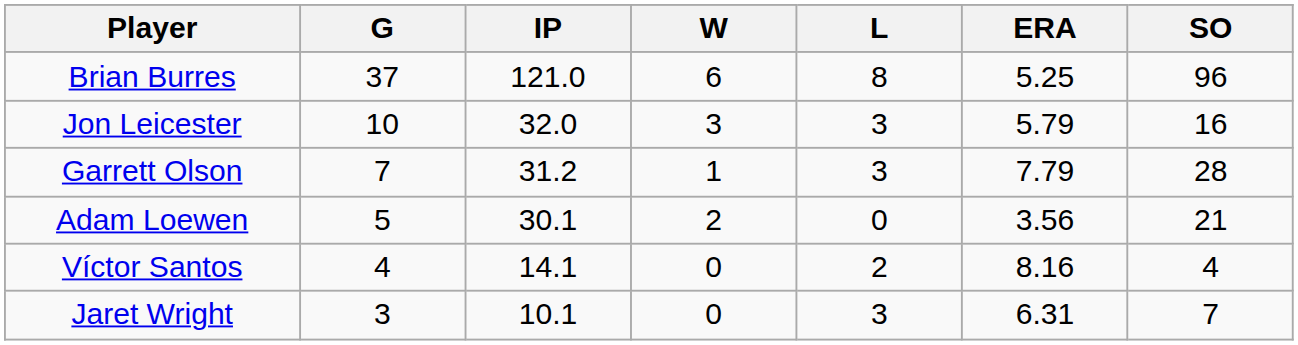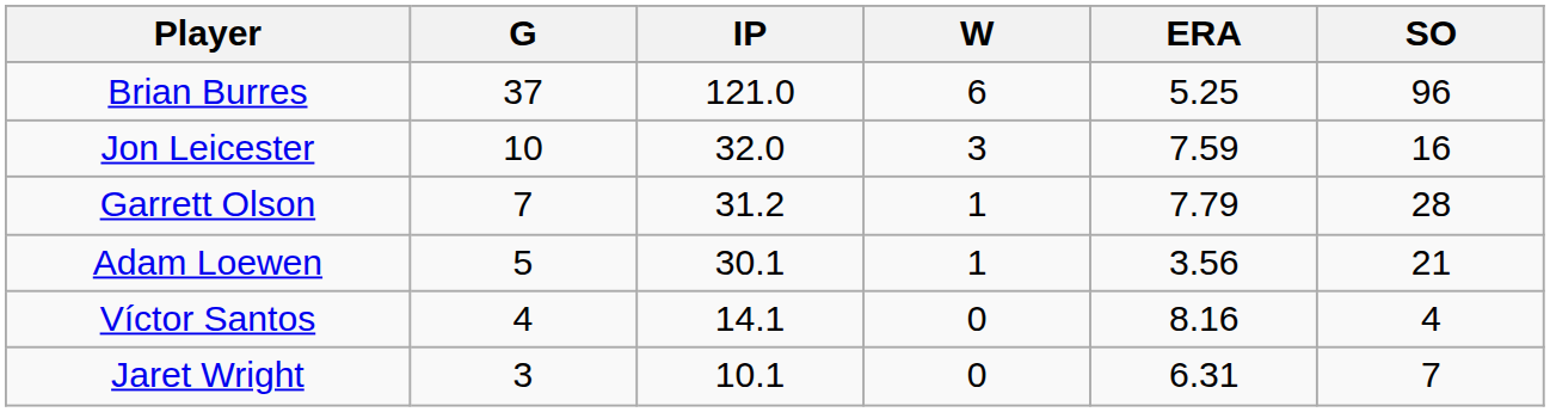- column: L | 8 | 3 | 3 | 0 | 2 | 3
Jon Leicester | ERA: 5.79 -> 7.59
Adam Loewen | W: 2 -> 1
